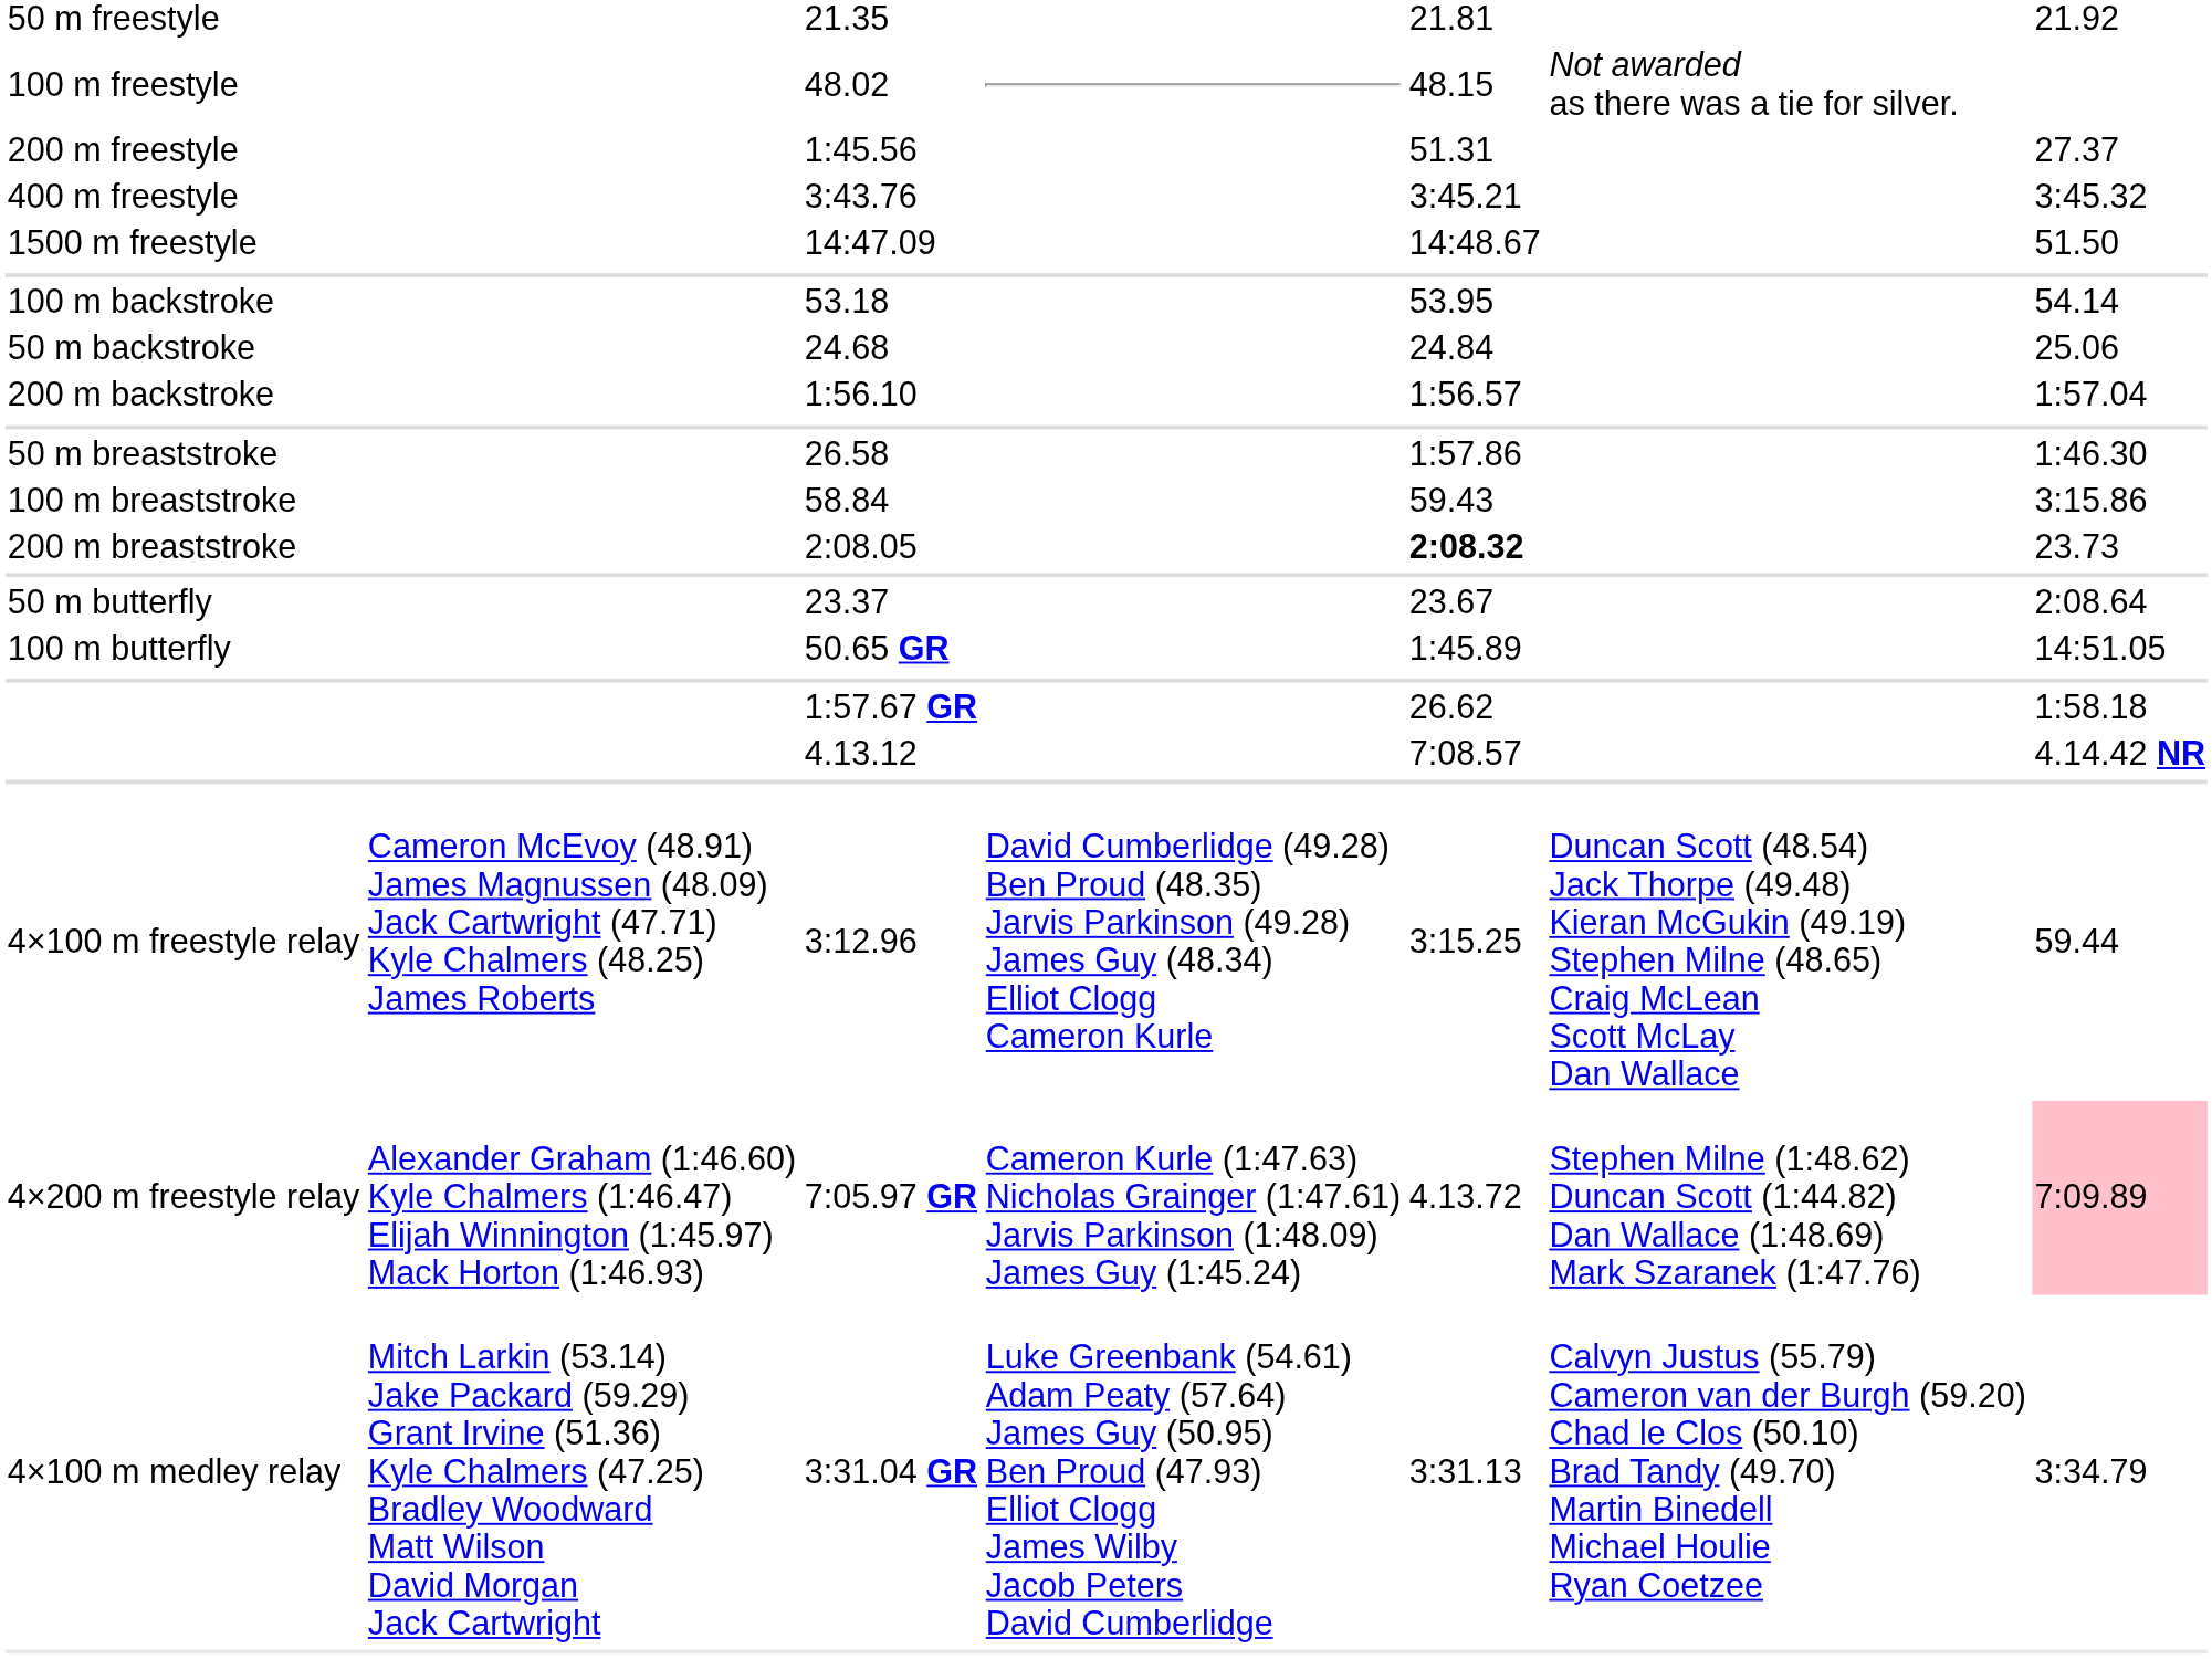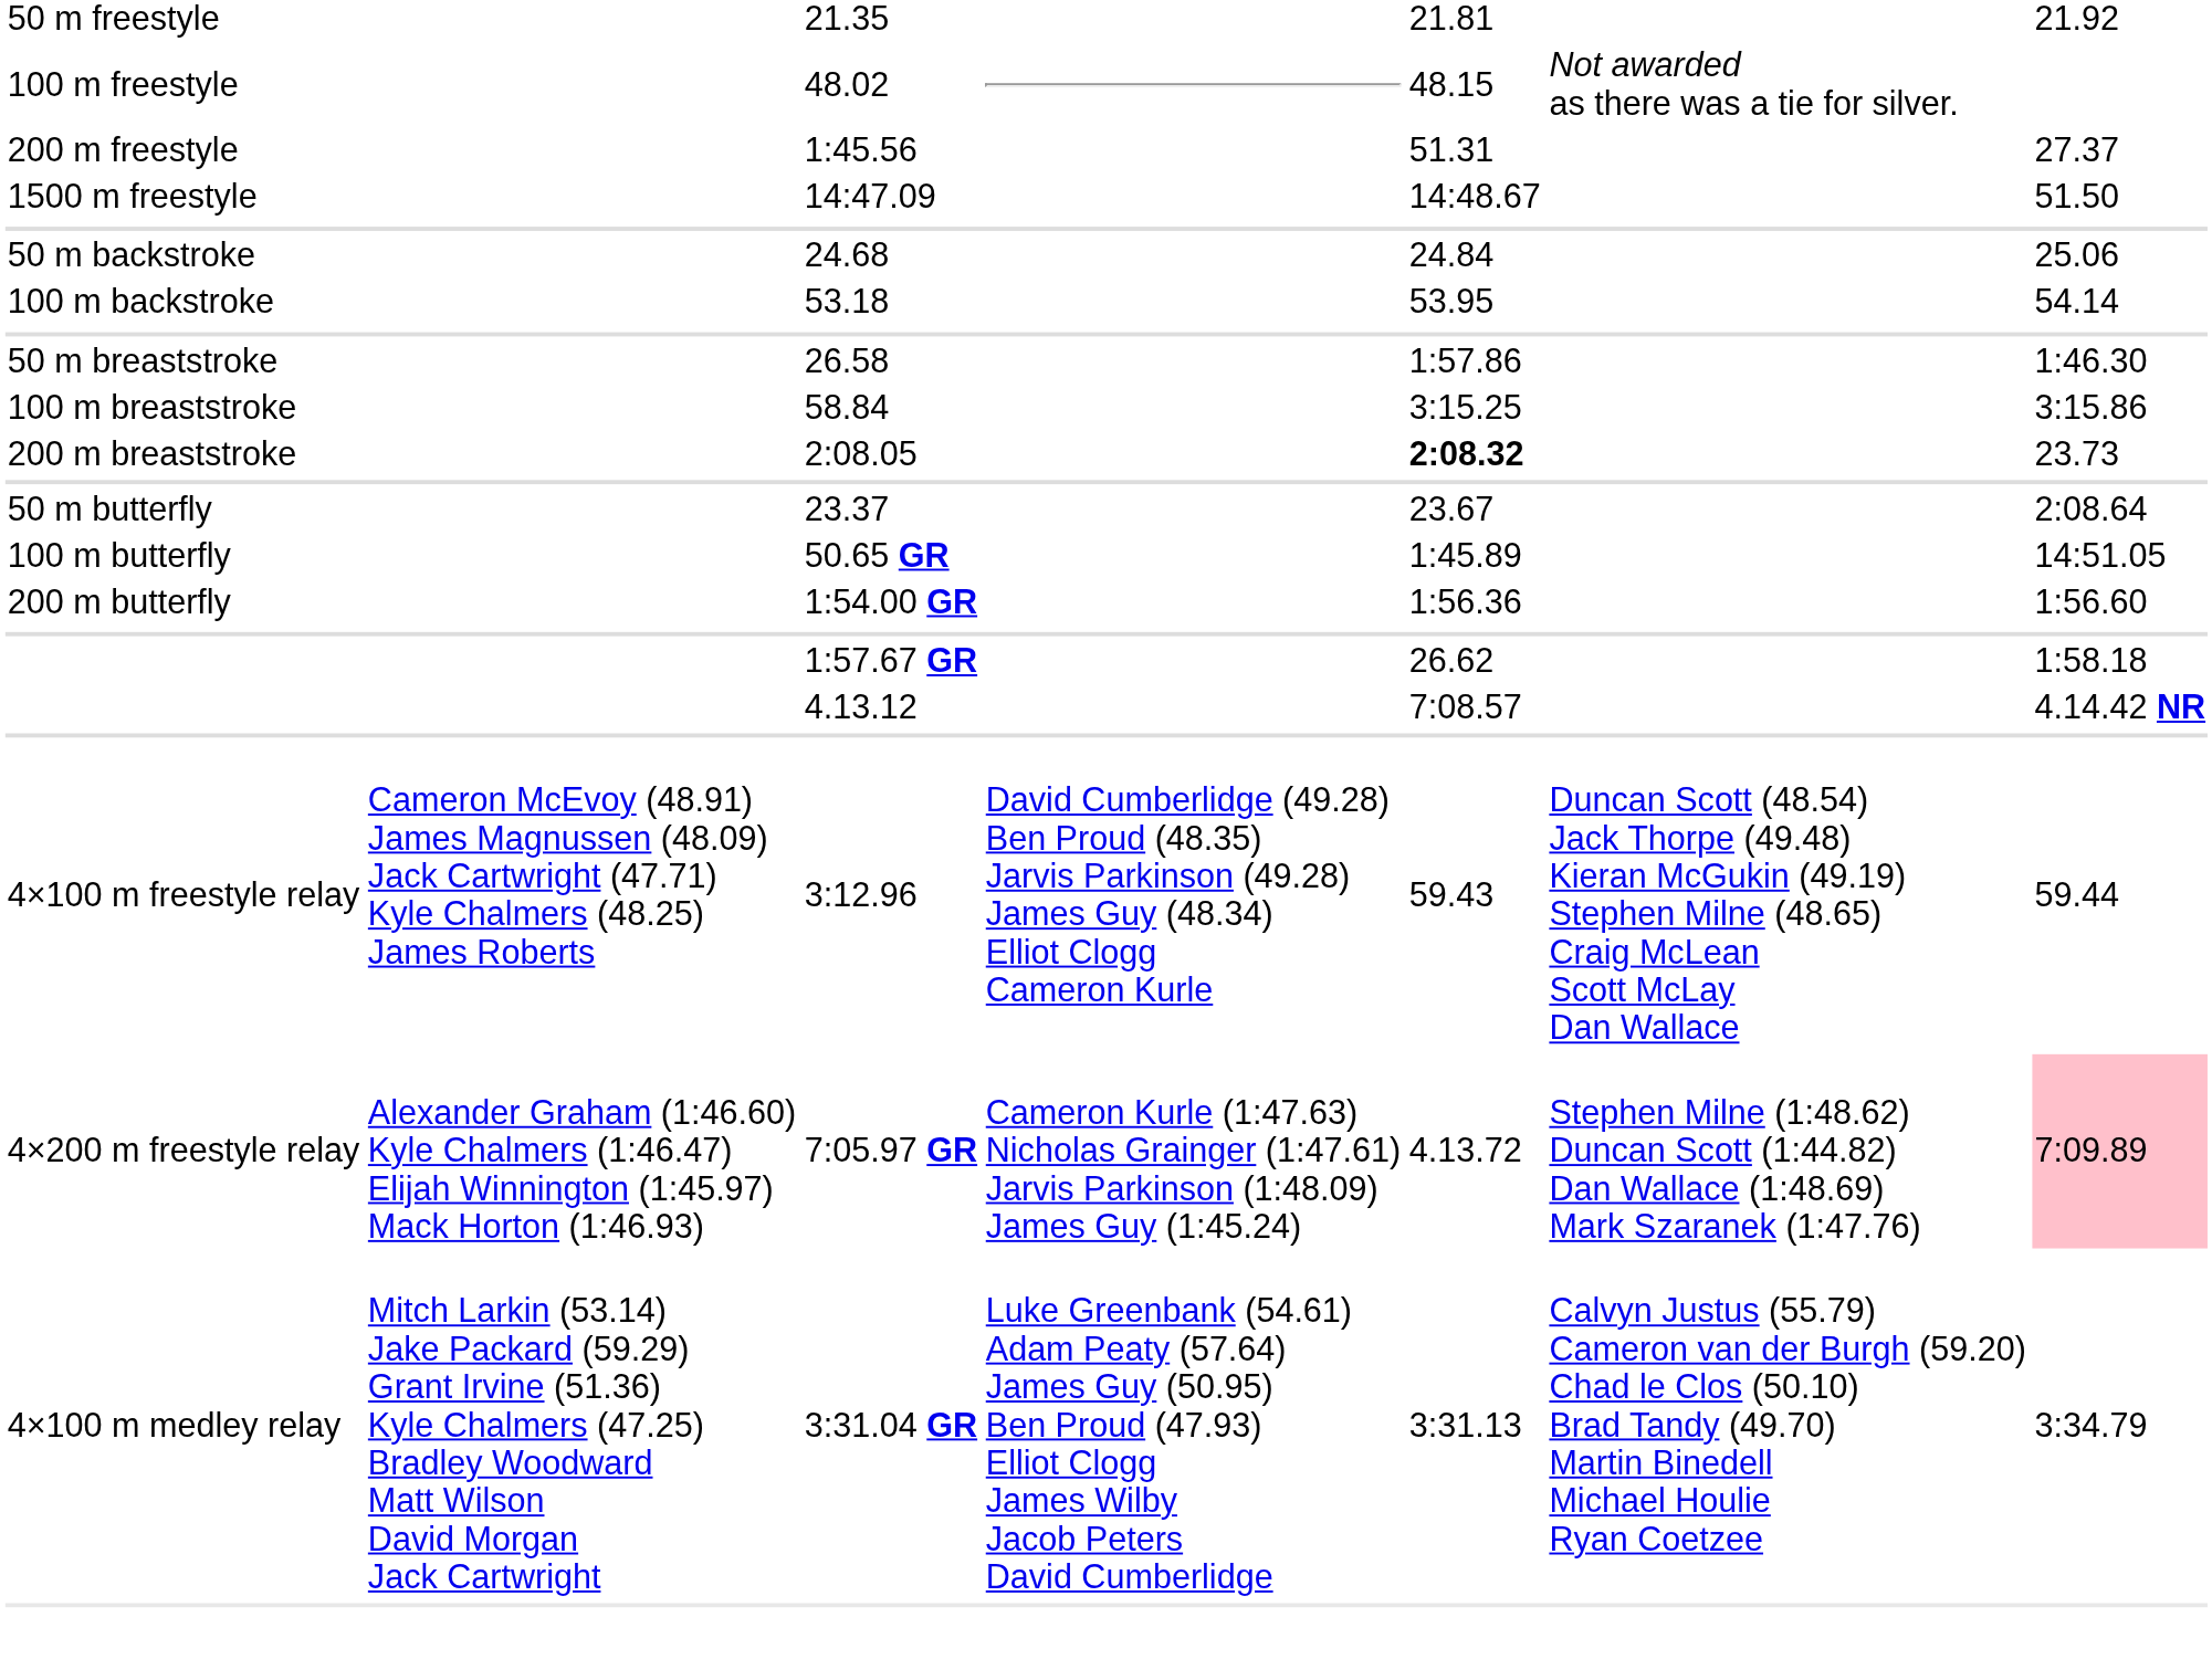- row: 400 m freestyle | 3:43.76 | 3:45.21 | 3:45.32
rows swapped: 24.68 <-> 53.18
- row: 200 m backstroke | 1:56.10 | 1:56.57 | 1:57.04
58.84 | column 5: 59.43 -> 3:15.25
+ row: 200 m butterfly | 1:54.00 GR | 1:56.36 | 1:56.60
3:12.96 | column 5: 3:15.25 -> 59.43
